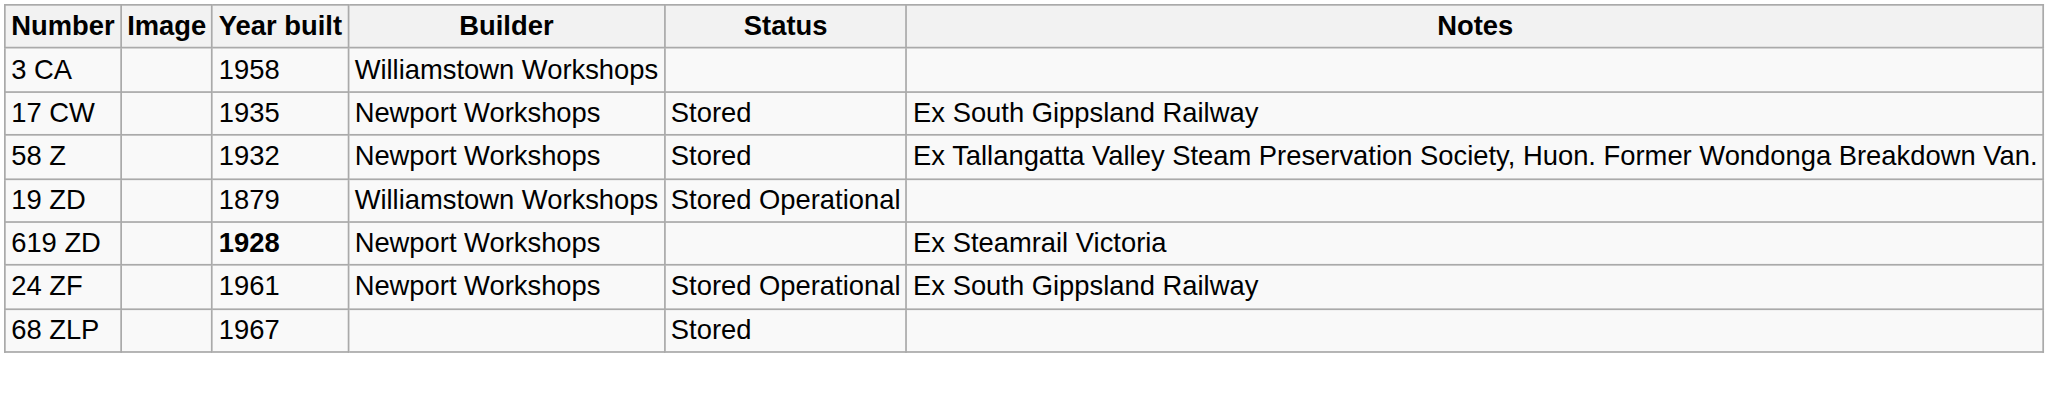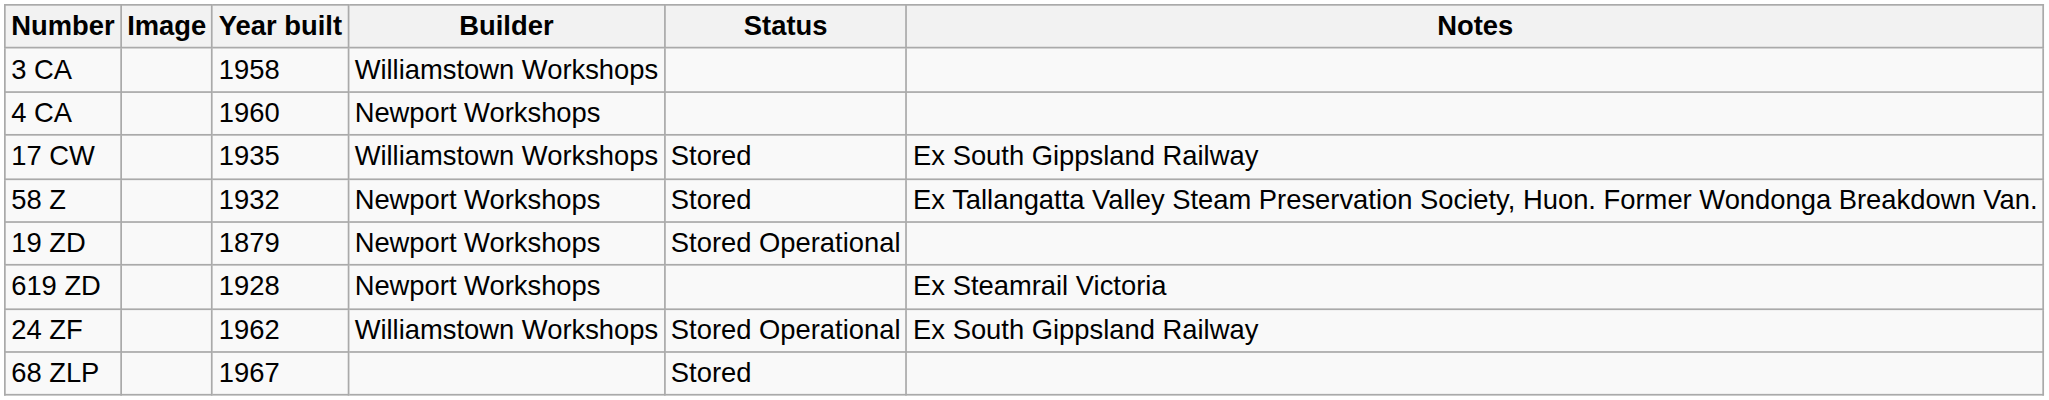+ row: 4 CA | 1960 | Newport Workshops
17 CW | Builder: Newport Workshops -> Williamstown Workshops
19 ZD | Builder: Williamstown Workshops -> Newport Workshops
619 ZD | Year built: bold -> normal
24 ZF | Year built: 1961 -> 1962
24 ZF | Builder: Newport Workshops -> Williamstown Workshops
